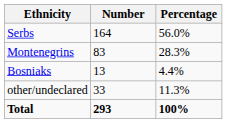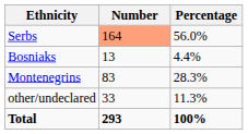Serbs | Number: no background -> lightsalmon background
rows swapped: Montenegrins <-> Bosniaks
